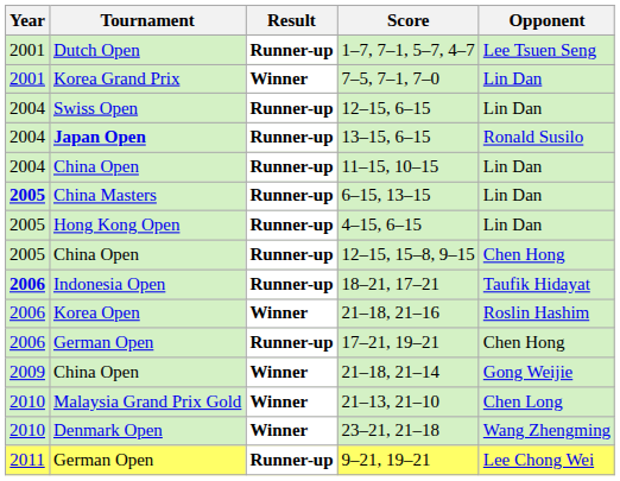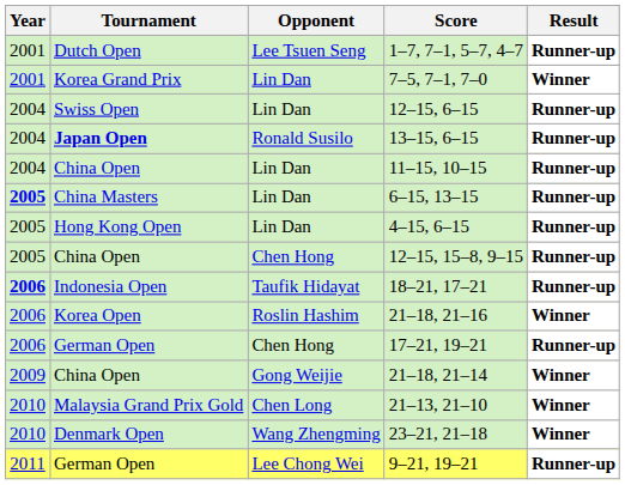columns swapped: Opponent <-> Result
